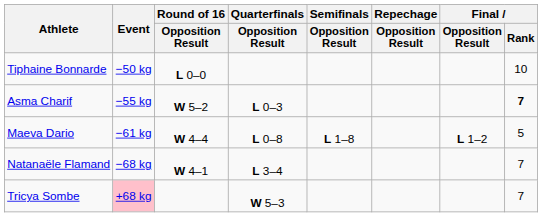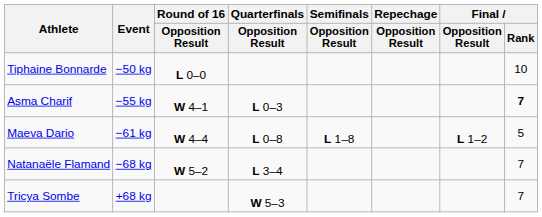Asma Charif | Round of 16 / Opposition Result: W 5–2 -> W 4–1
Natanaële Flamand | Round of 16 / Opposition Result: W 4–1 -> W 5–2
Tricya Sombe | Event: pink background -> no background
